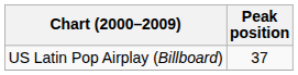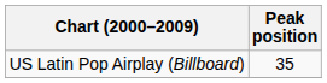US Latin Pop Airplay (Billboard) | Peak position: 37 -> 35
